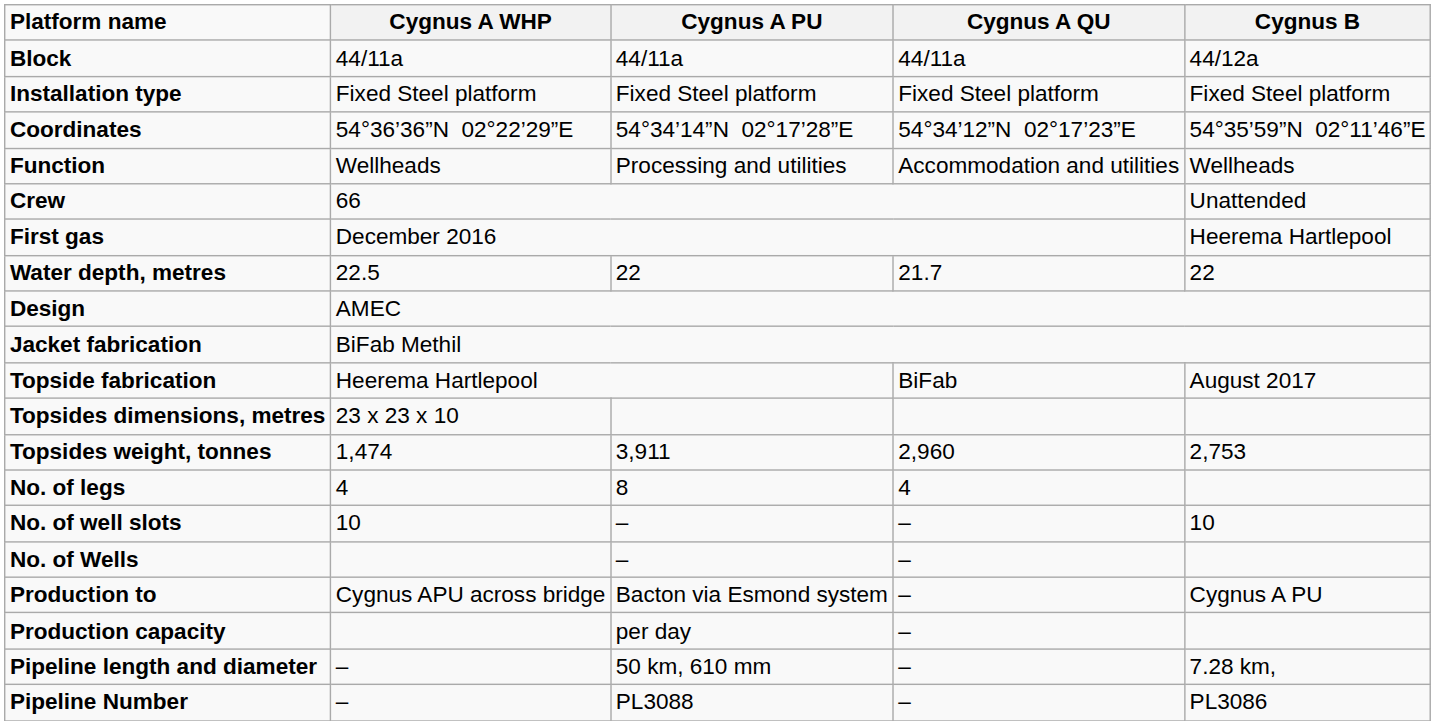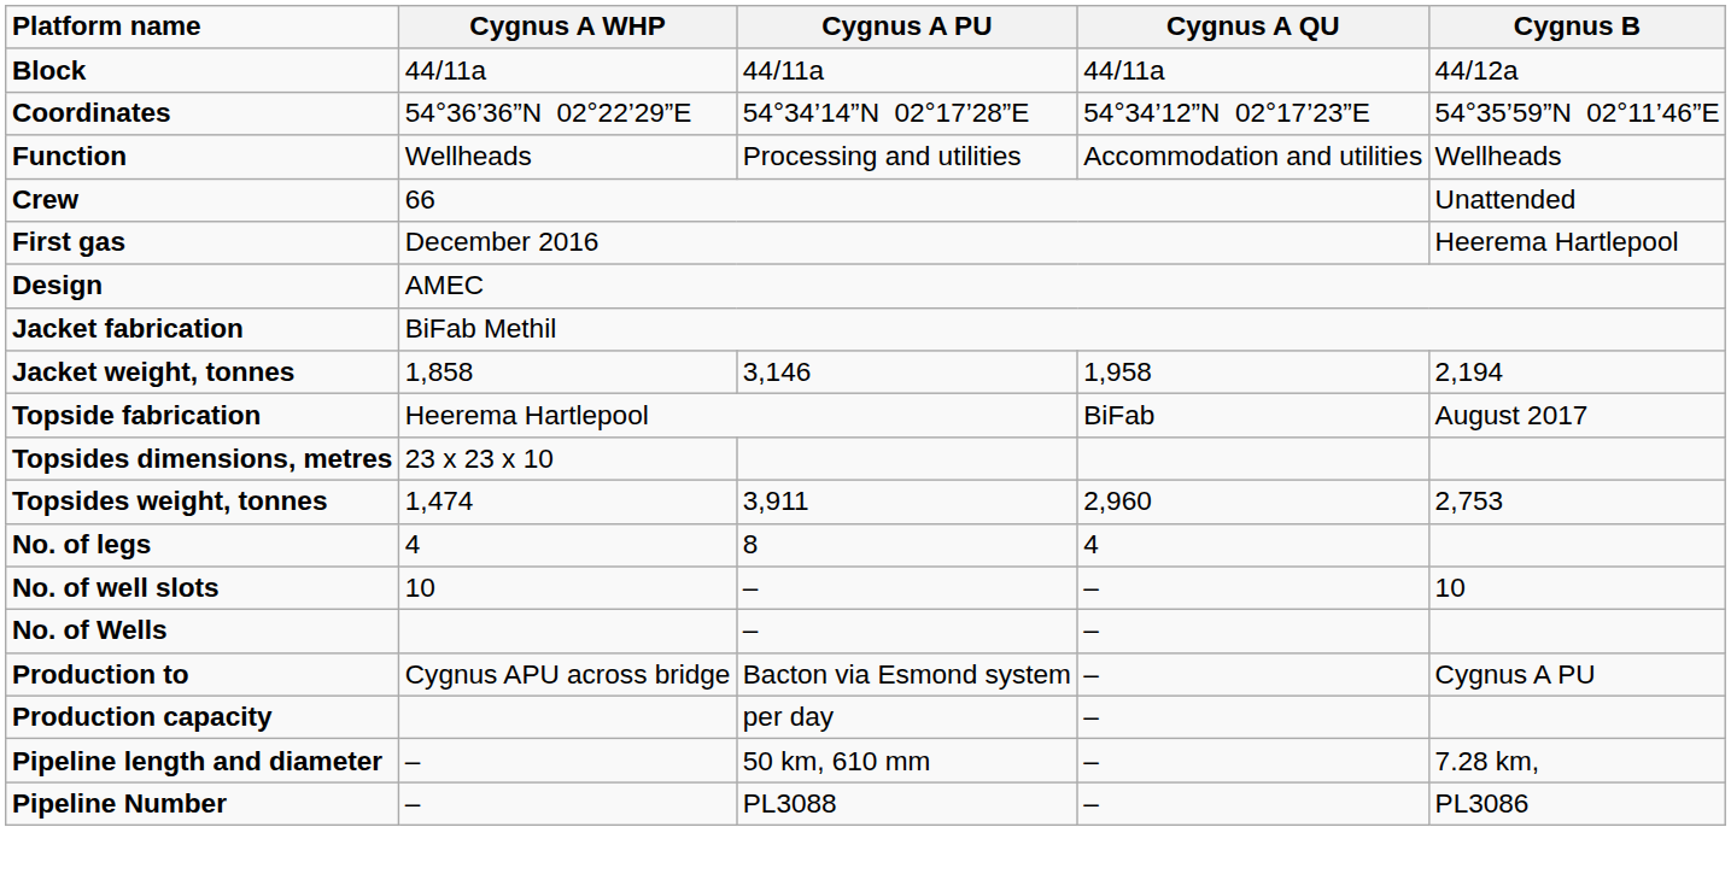- row: Installation type | Fixed Steel platform | Fixed Steel platform | Fixed Steel platform | Fixed Steel platform
- row: Water depth, metres | 22.5 | 22 | 21.7 | 22
+ row: Jacket weight, tonnes | 1,858 | 3,146 | 1,958 | 2,194
